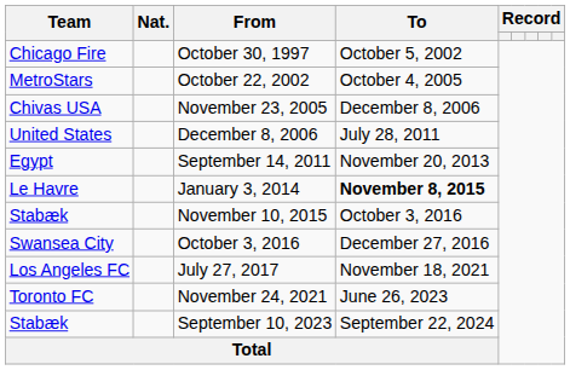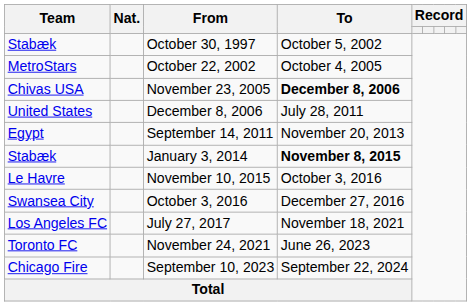October 30, 1997 | Team: Chicago Fire -> Stabæk
November 23, 2005 | To: normal -> bold
January 3, 2014 | Team: Le Havre -> Stabæk
November 10, 2015 | Team: Stabæk -> Le Havre
September 10, 2023 | Team: Stabæk -> Chicago Fire
